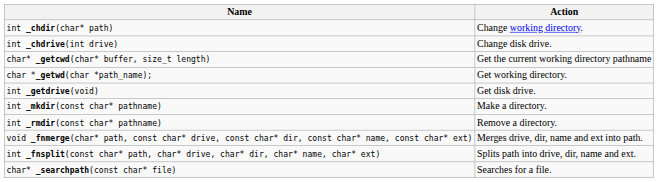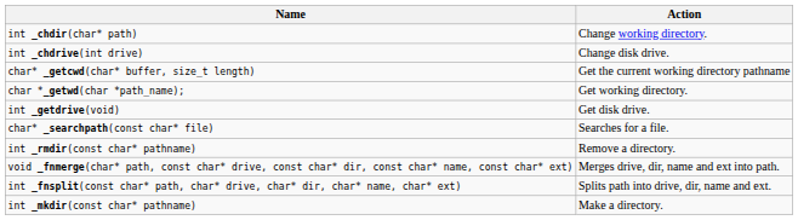rows swapped: int _mkdir(const char* pathname) <-> char* _searchpath(const char* file)
